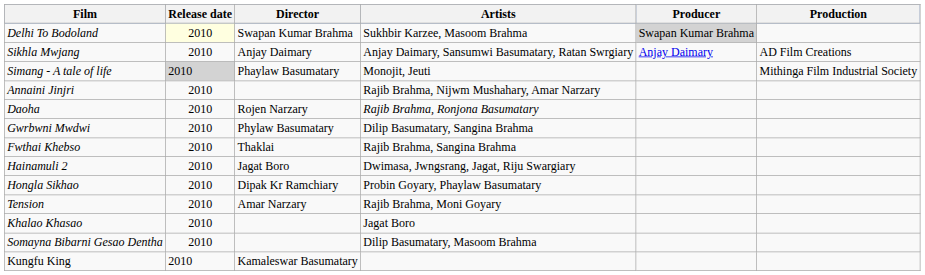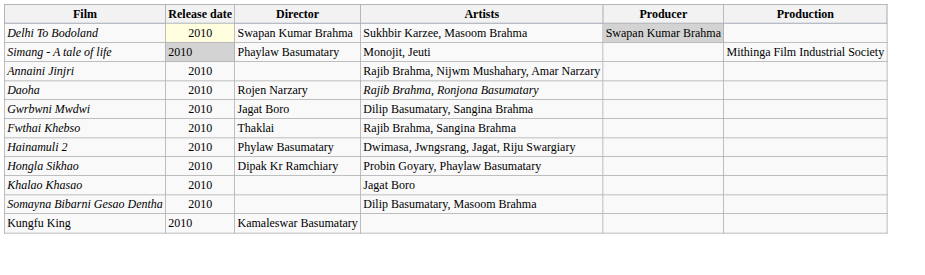- row: Sikhla Mwjang | 2010 | Anjay Daimary | Anjay Daimary, Sansumwi Basumatary, Ratan Swrgiary | Anjay Daimary | AD Film Creations
Gwrbwni Mwdwi | Director: Phylaw Basumatary -> Jagat Boro
Hainamuli 2 | Director: Jagat Boro -> Phylaw Basumatary
- row: Tension | 2010 | Amar Narzary | Rajib Brahma, Moni Goyary
